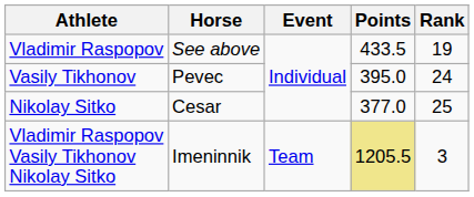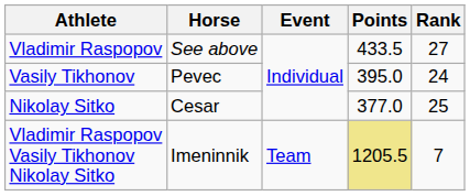Vladimir Raspopov | Rank: 19 -> 27
Vladimir Raspopov Vasily Tikhonov Nikolay Sitko | Rank: 3 -> 7
